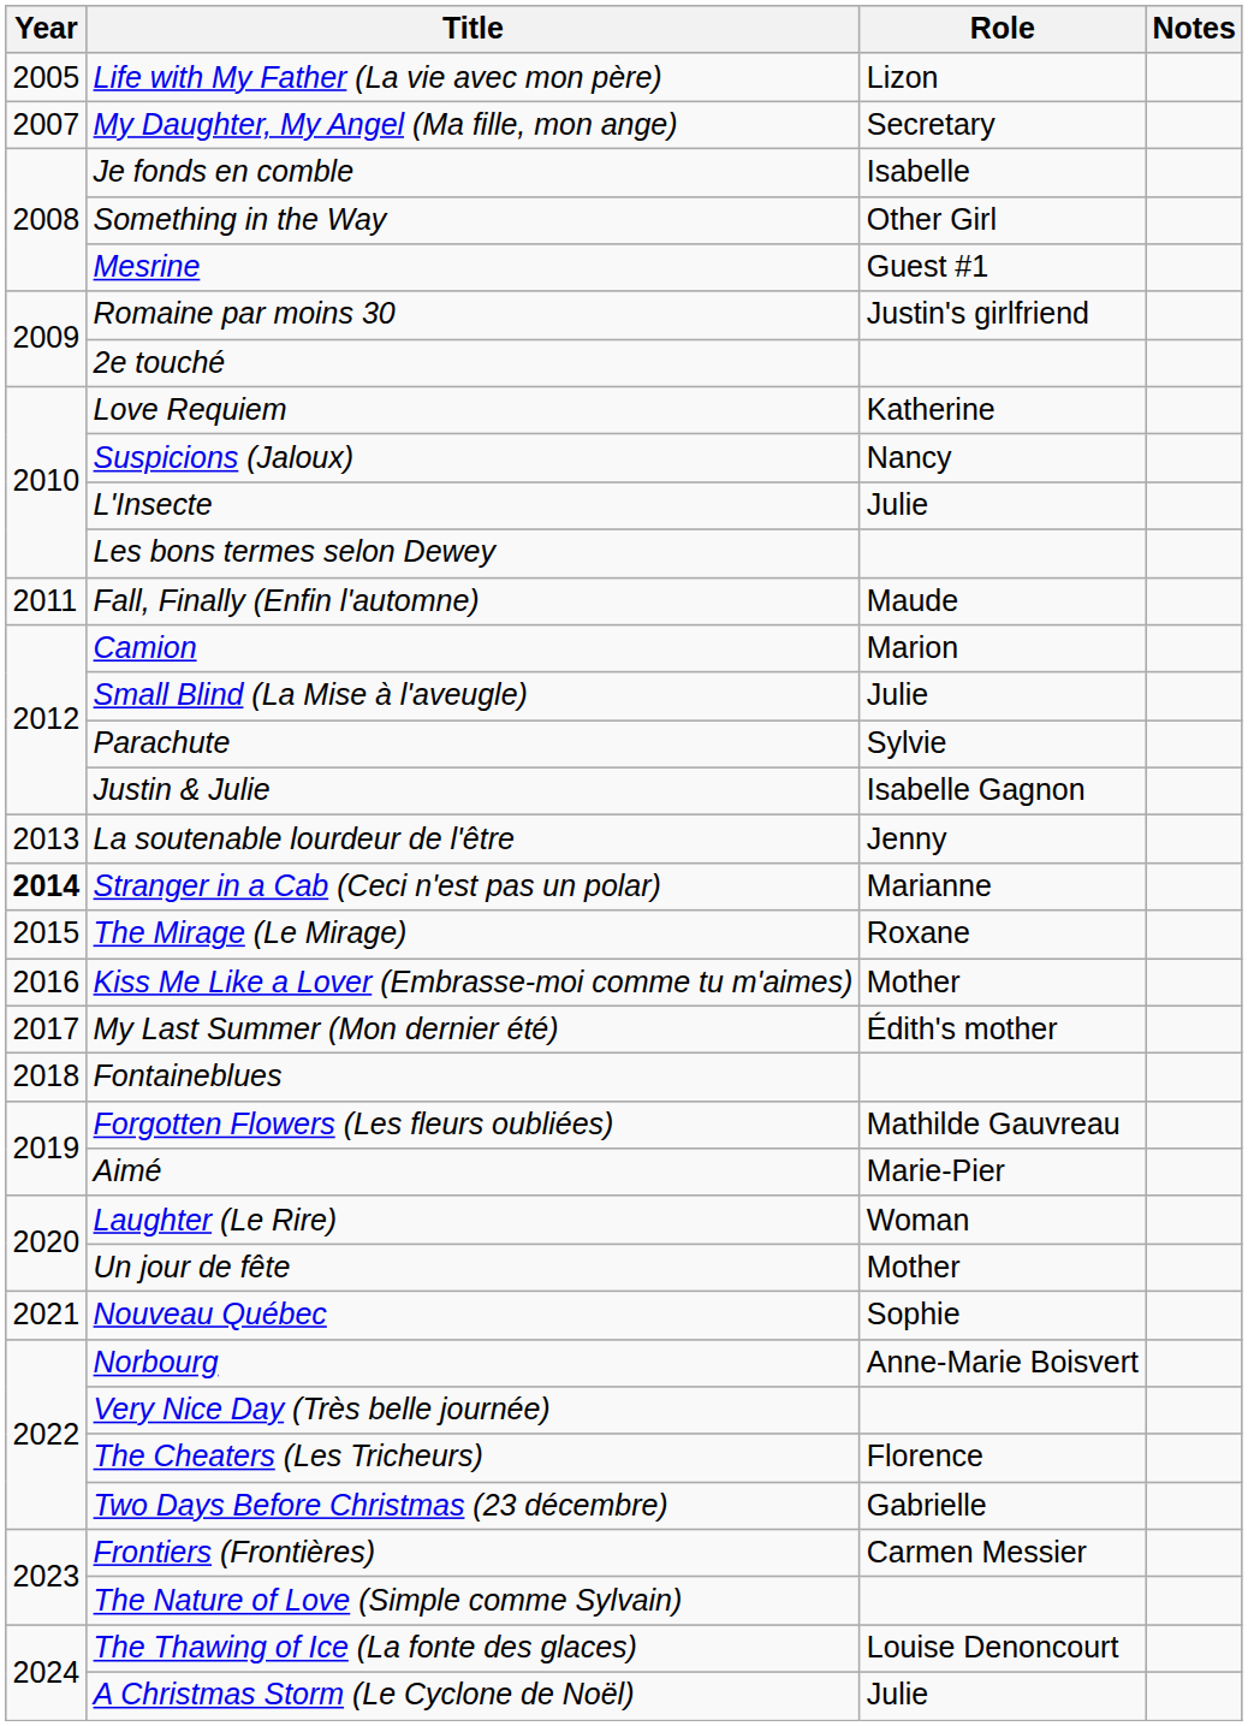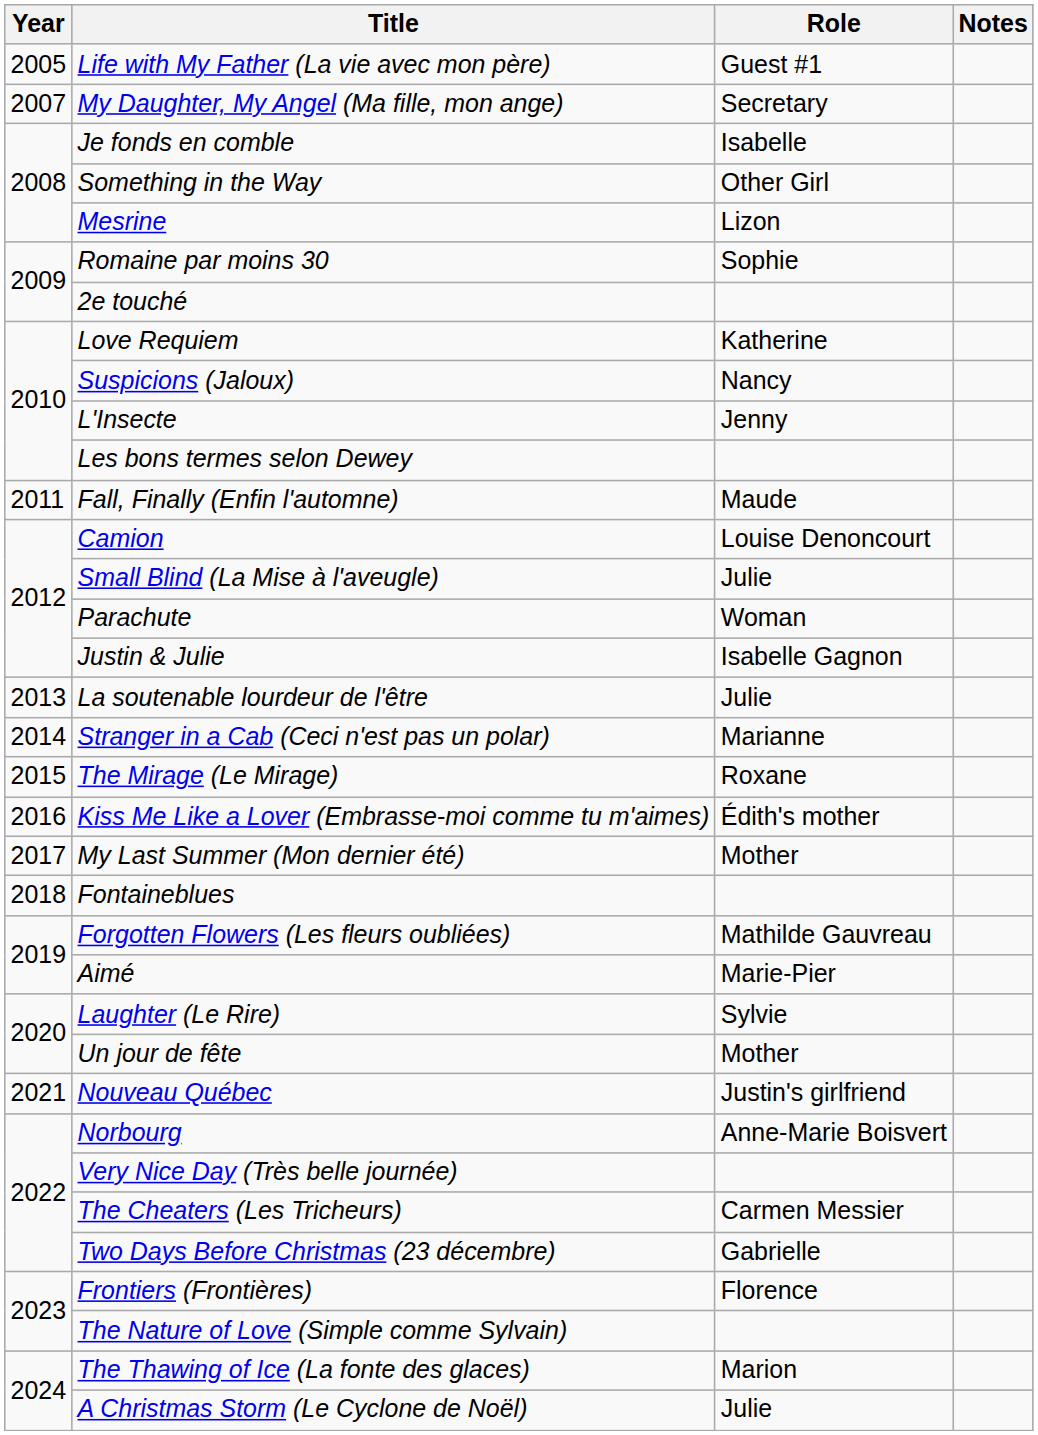Life with My Father (La vie avec mon père) | Role: Lizon -> Guest #1
Mesrine | Role: Guest #1 -> Lizon
Romaine par moins 30 | Role: Justin's girlfriend -> Sophie
L'Insecte | Role: Julie -> Jenny
Camion | Role: Marion -> Louise Denoncourt
Parachute | Role: Sylvie -> Woman
La soutenable lourdeur de l'être | Role: Jenny -> Julie
Stranger in a Cab (Ceci n'est pas un polar) | Year: bold -> normal
Kiss Me Like a Lover (Embrasse-moi comme tu m'aimes) | Role: Mother -> Édith's mother
My Last Summer (Mon dernier été) | Role: Édith's mother -> Mother
Laughter (Le Rire) | Role: Woman -> Sylvie
Nouveau Québec | Role: Sophie -> Justin's girlfriend
The Cheaters (Les Tricheurs) | Role: Florence -> Carmen Messier
Frontiers (Frontières) | Role: Carmen Messier -> Florence
The Thawing of Ice (La fonte des glaces) | Role: Louise Denoncourt -> Marion
